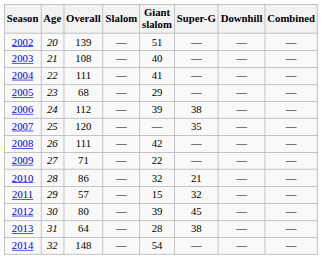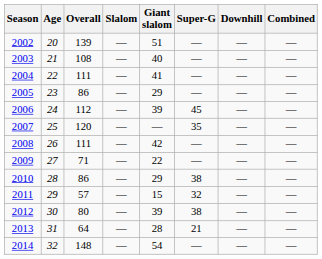2005 | Overall: 68 -> 86
2006 | Super-G: 38 -> 45
2010 | Giant slalom: 32 -> 29
2010 | Super-G: 21 -> 38
2012 | Super-G: 45 -> 38
2013 | Super-G: 38 -> 21
